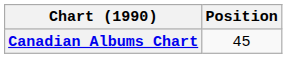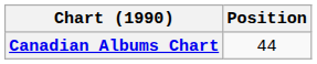Canadian Albums Chart | Position: 45 -> 44
